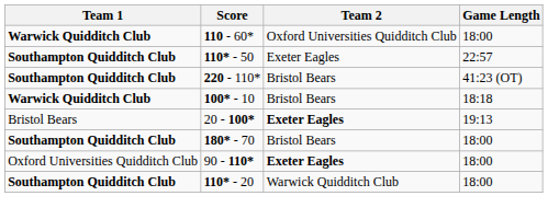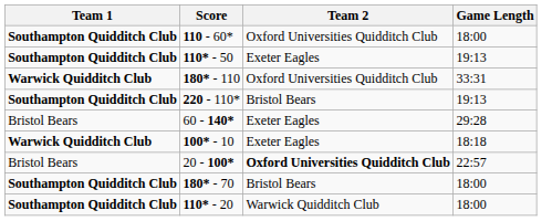110 - 60* | Team 1: Warwick Quidditch Club -> Southampton Quidditch Club
110* - 50 | Game Length: 22:57 -> 19:13
+ row: Warwick Quidditch Club | 180* - 110 | Oxford Universities Quidditch Club | 33:31
220 - 110* | Game Length: 41:23 (OT) -> 19:13
+ row: Bristol Bears | 60 - 140* | Exeter Eagles | 29:28
100* - 10 | Team 2: Bristol Bears -> Exeter Eagles
20 - 100* | Team 2: Exeter Eagles -> Oxford Universities Quidditch Club
20 - 100* | Game Length: 19:13 -> 22:57
- row: Oxford Universities Quidditch Club | 90 - 110* | Exeter Eagles | 18:00
